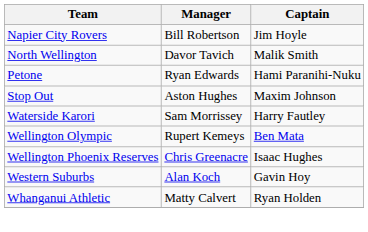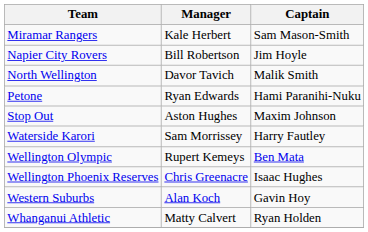+ row: Miramar Rangers | Kale Herbert | Sam Mason-Smith
